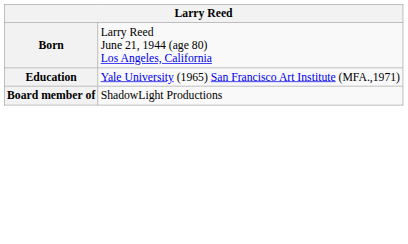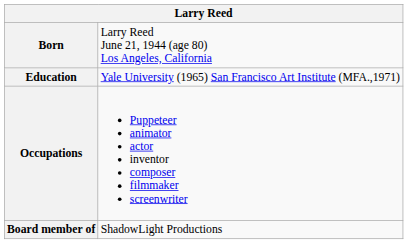+ row: Occupations | Puppeteer animator actor inventor composer filmmaker screenwriter
